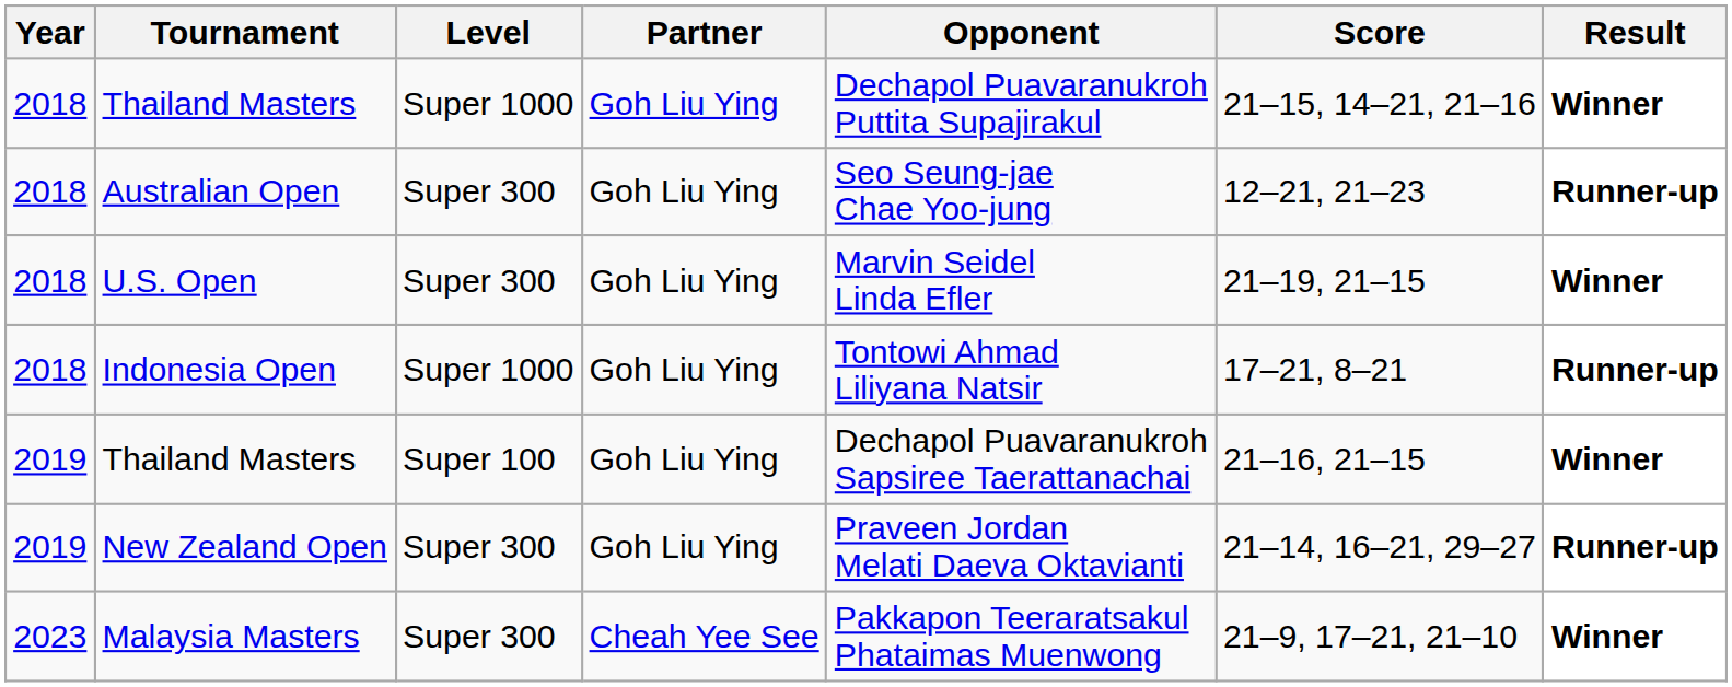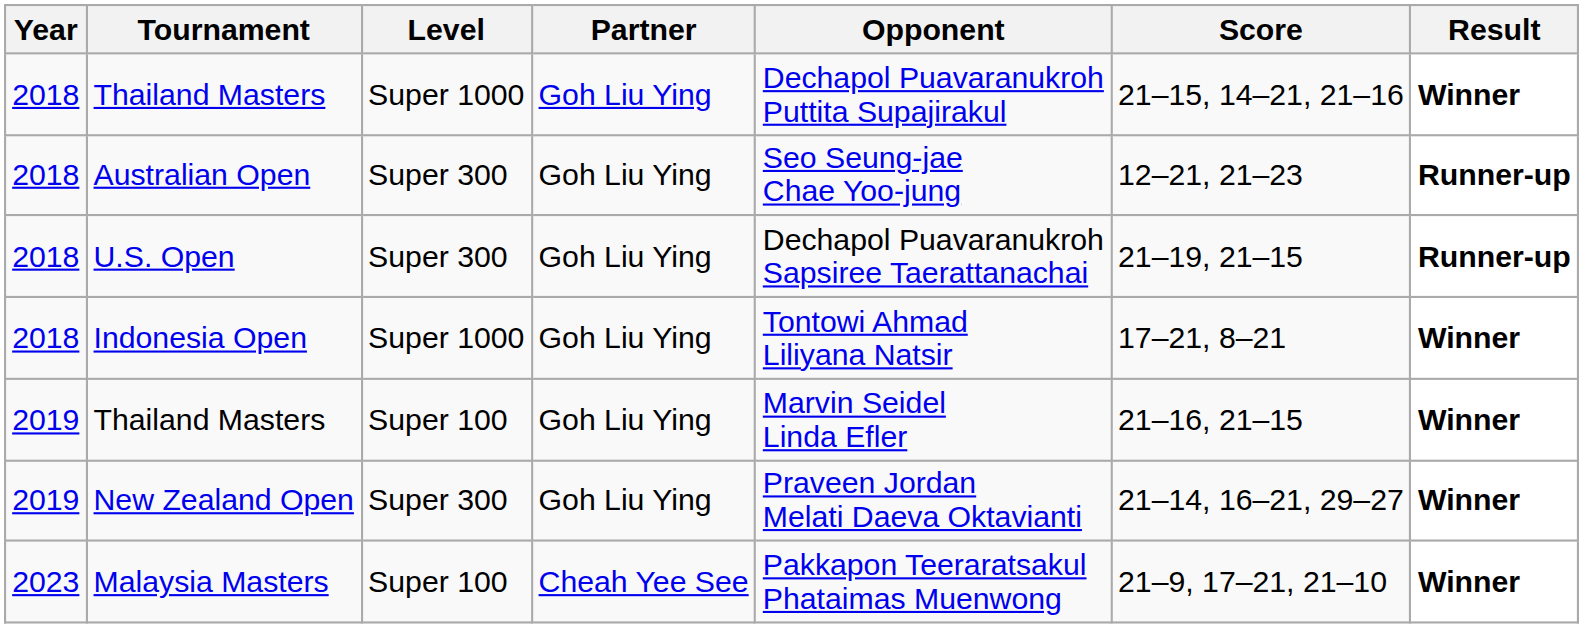U.S. Open | Opponent: Marvin Seidel Linda Efler -> Dechapol Puavaranukroh Sapsiree Taerattanachai
U.S. Open | Result: Winner -> Runner-up
Indonesia Open | Result: Runner-up -> Winner
2019 / Thailand Masters | Opponent: Dechapol Puavaranukroh Sapsiree Taerattanachai -> Marvin Seidel Linda Efler
New Zealand Open | Result: Runner-up -> Winner
Malaysia Masters | Level: Super 300 -> Super 100
